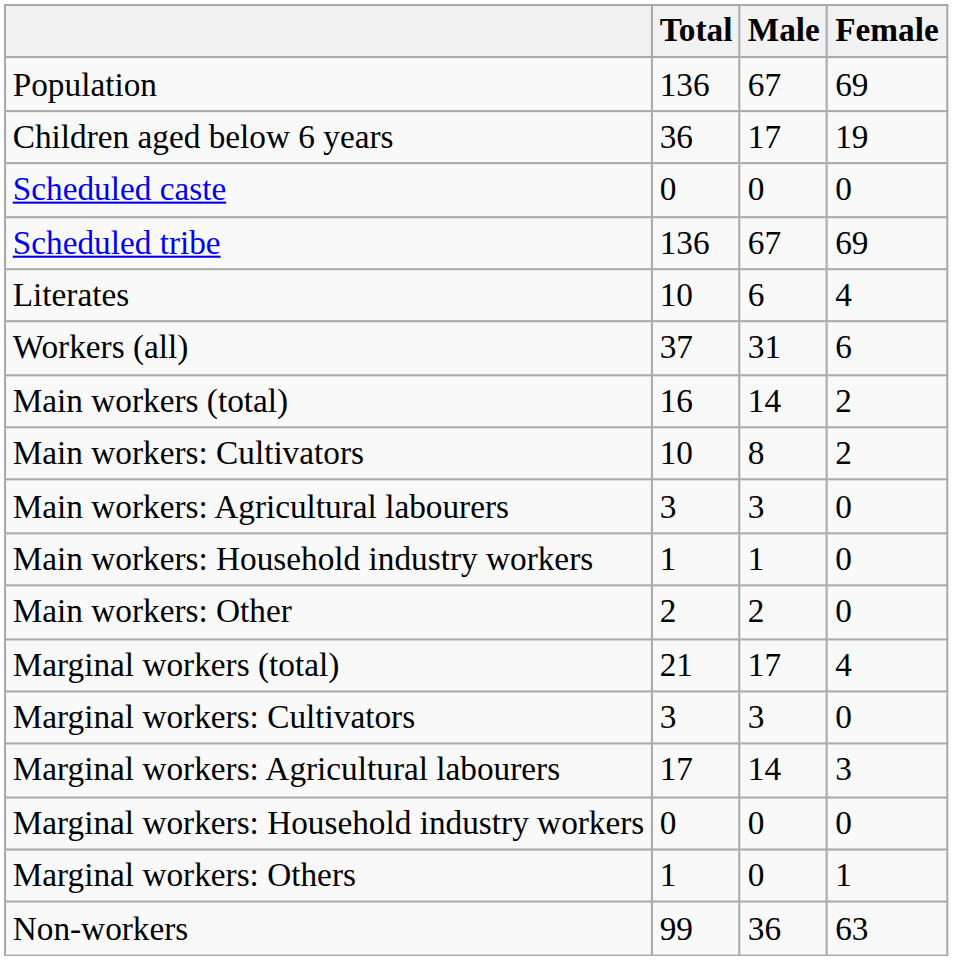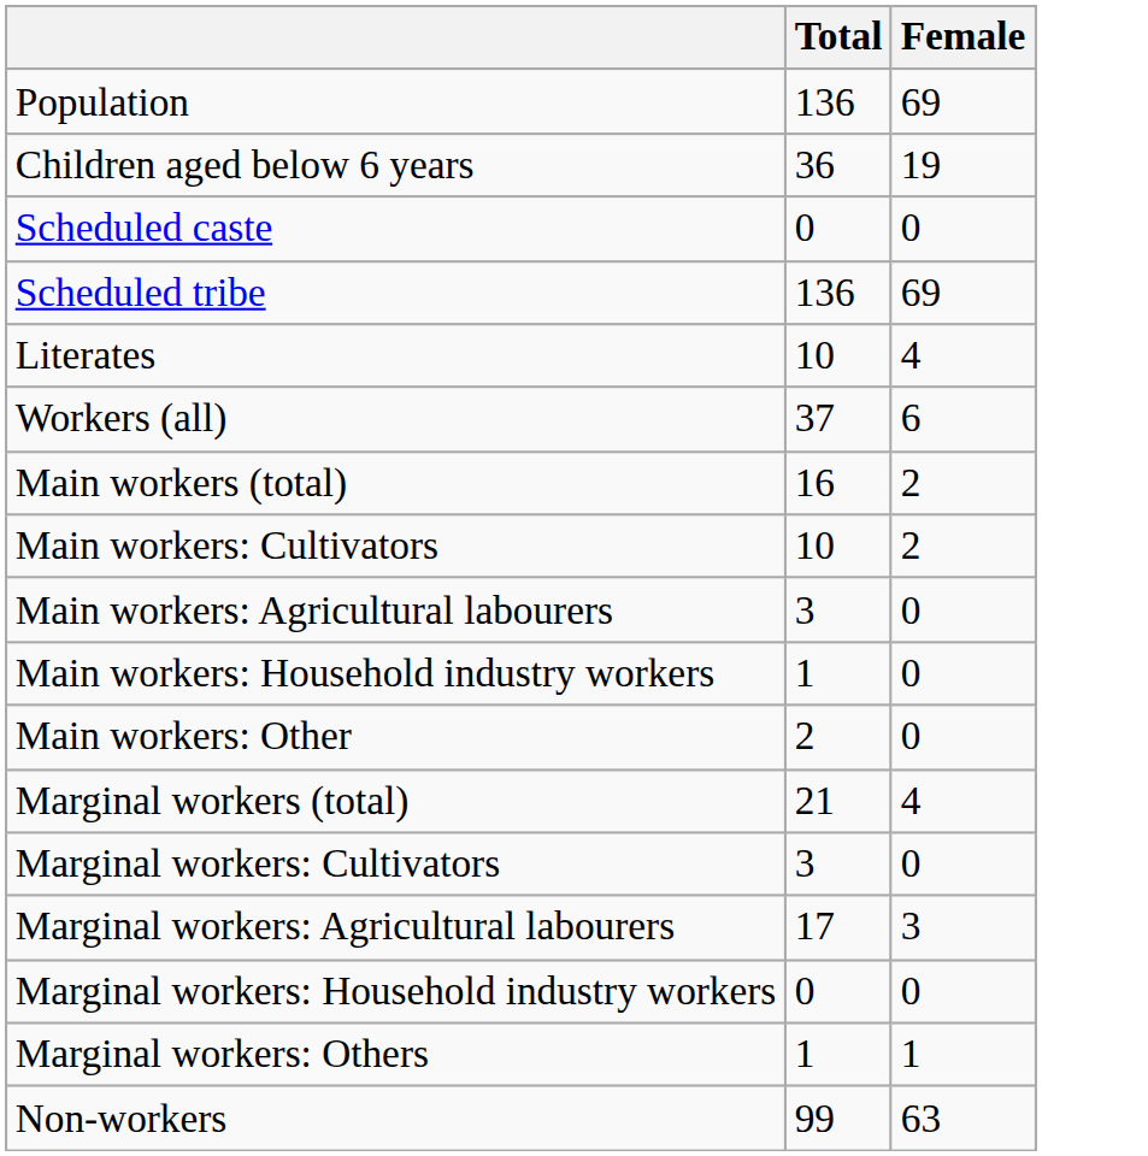- column: Male | 67 | 17 | 0 | 67 | 6 | 31 | 14 | 8 | 3 | 1 | 2 | 17 | 3 | 14 | 0 | 0 | 36
